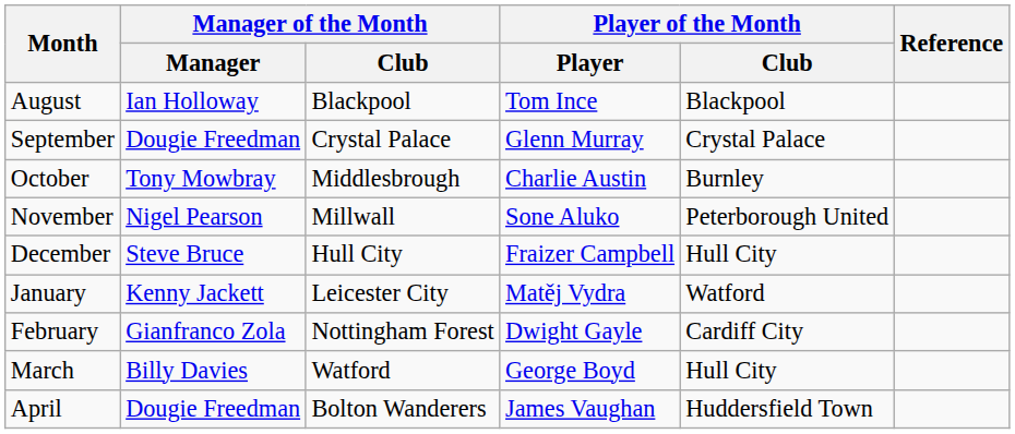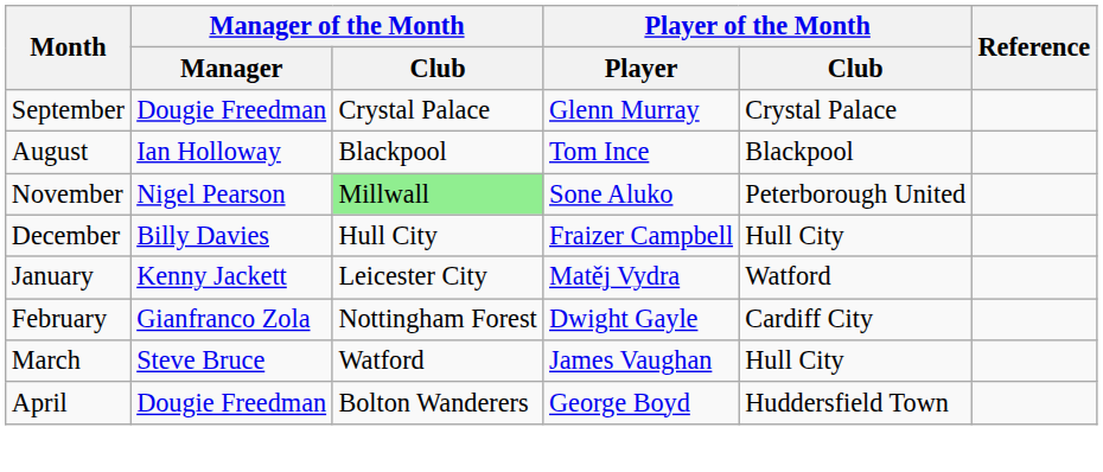rows swapped: August <-> September
- row: October | Tony Mowbray | Middlesbrough | Charlie Austin | Burnley
November | Manager of the Month / Club: no background -> lightgreen background
December | Manager of the Month / Manager: Steve Bruce -> Billy Davies
March | Manager of the Month / Manager: Billy Davies -> Steve Bruce
March | Player of the Month / Player: George Boyd -> James Vaughan
April | Player of the Month / Player: James Vaughan -> George Boyd
